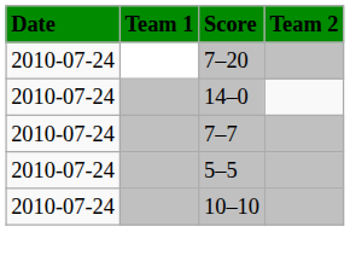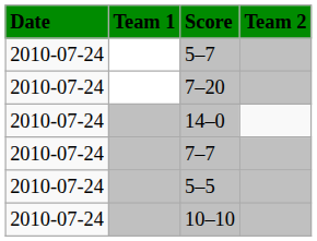+ row: 2010-07-24 | 5–7
